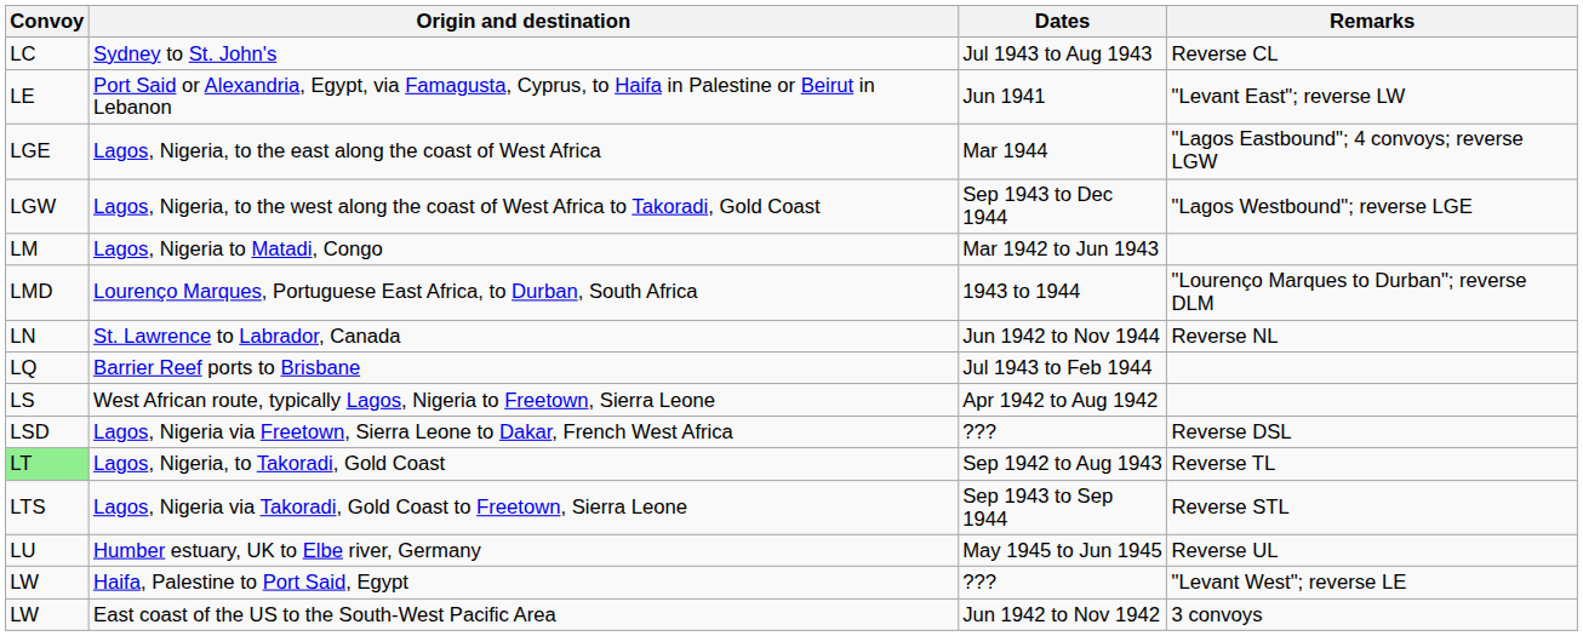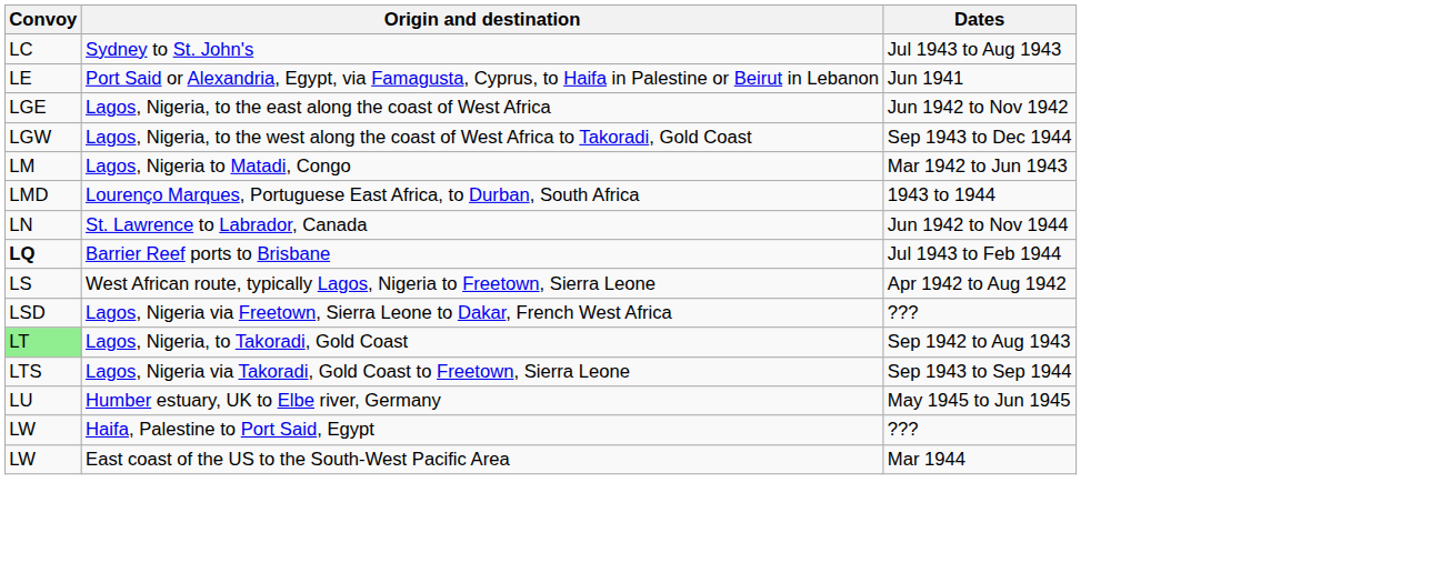- column: Remarks | Reverse CL | "Levant East"; reverse LW | "Lagos Eastbound"; 4 convoys; reverse LGW | "Lagos Westbound"; reverse LGE | "Lourenço Marques to Durban"; reverse DLM | Reverse NL | Reverse DSL | Reverse TL | Reverse STL | Reverse UL | "Levant West"; reverse LE | 3 convoys
Lagos, Nigeria, to the east along the coast of West Africa | Dates: Mar 1944 -> Jun 1942 to Nov 1942
Barrier Reef ports to Brisbane | Convoy: normal -> bold
East coast of the US to the South-West Pacific Area | Dates: Jun 1942 to Nov 1942 -> Mar 1944
